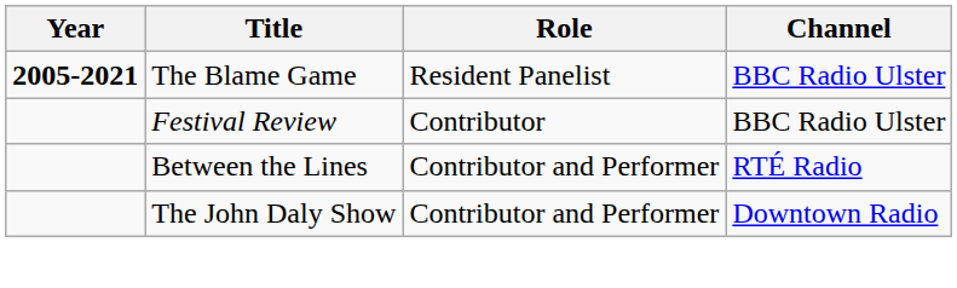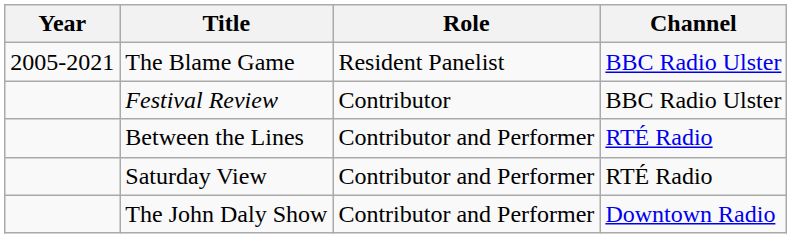The Blame Game | Year: bold -> normal
+ row: Saturday View | Contributor and Performer | RTÉ Radio
